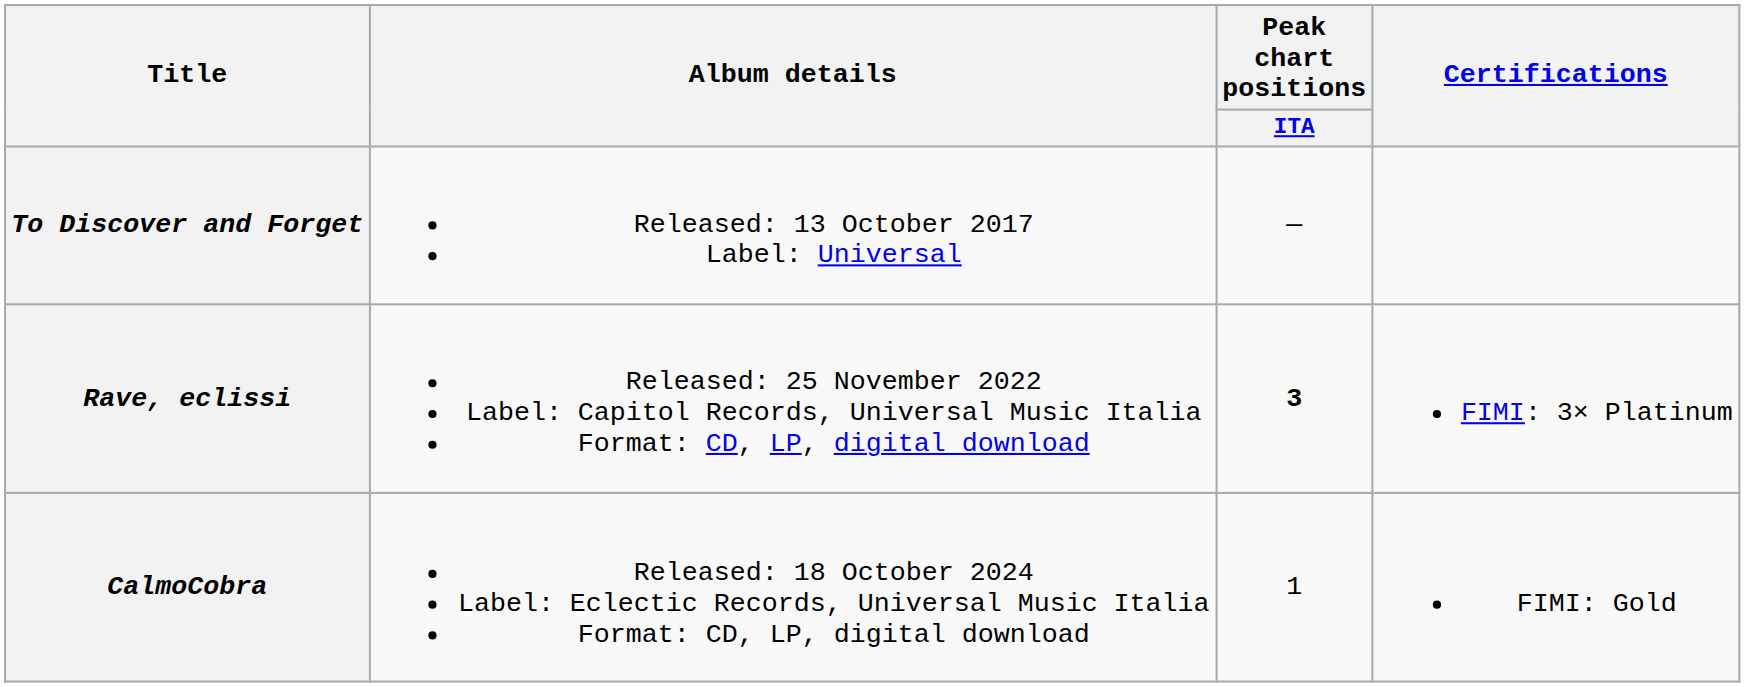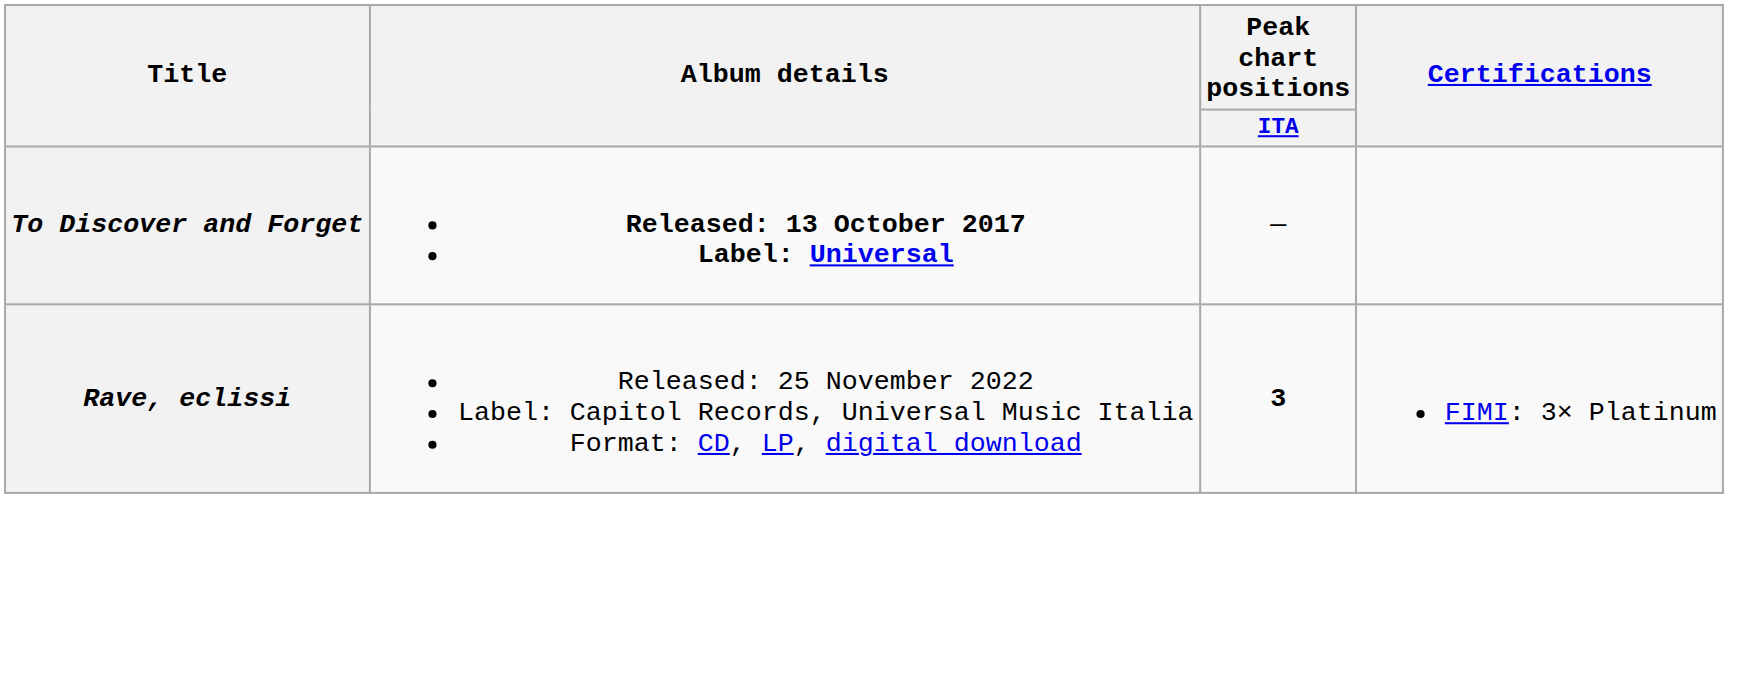To Discover and Forget | Album details: normal -> bold
- row: CalmoCobra | Released: 18 October 2024 Label: Eclectic Records, Universal Music Italia Format: CD, LP, digital download | 1 | FIMI: Gold
